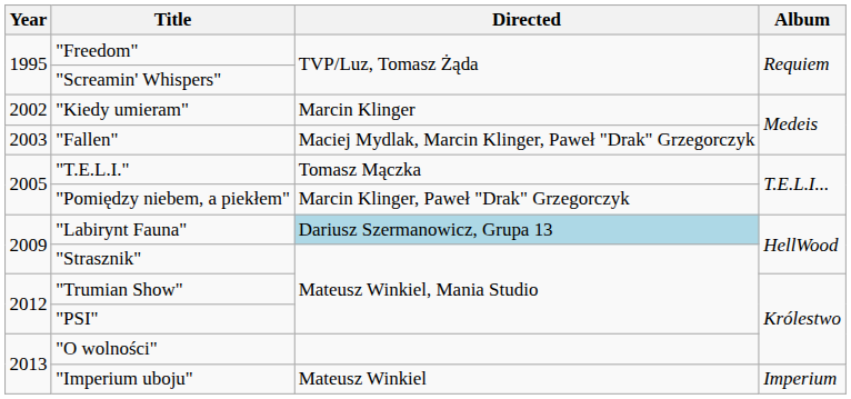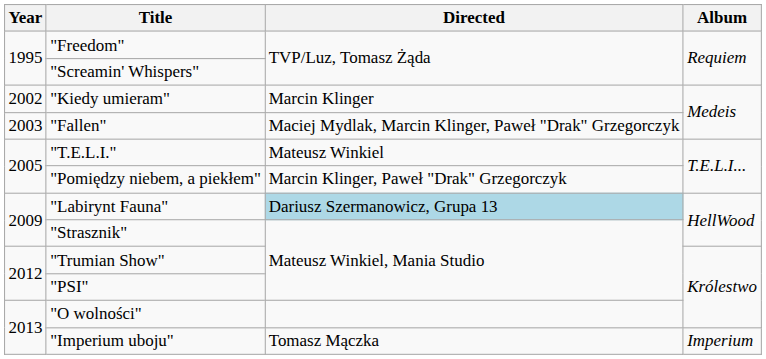"T.E.L.I." | Directed: Tomasz Mączka -> Mateusz Winkiel
"Imperium uboju" | Directed: Mateusz Winkiel -> Tomasz Mączka
